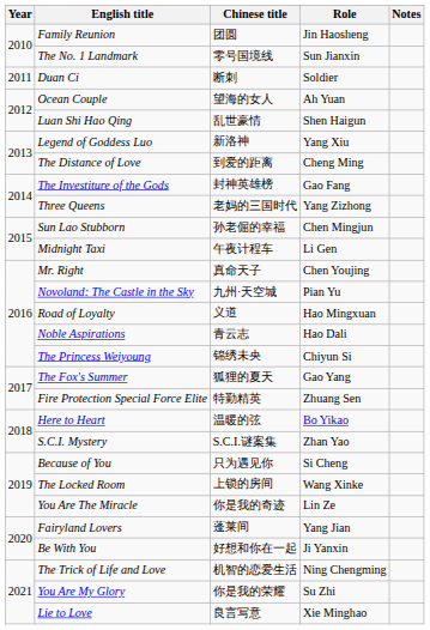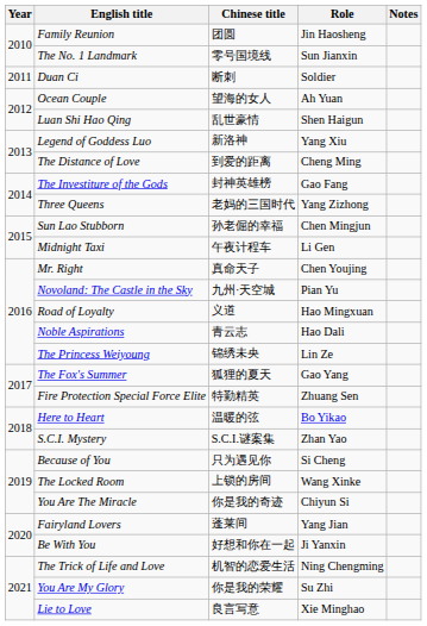The Princess Weiyoung | Role: Chiyun Si -> Lin Ze
You Are The Miracle | Role: Lin Ze -> Chiyun Si
